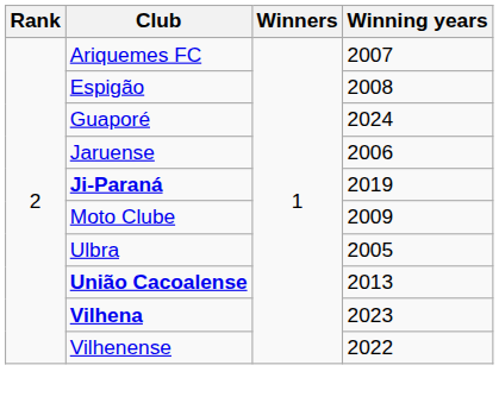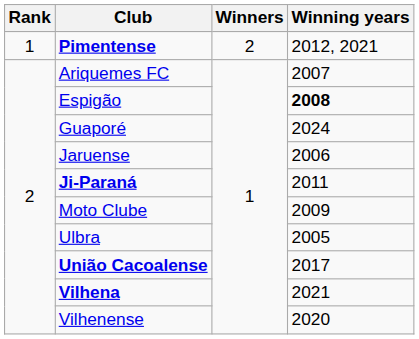+ row: 1 | Pimentense | 2 | 2012, 2021
Espigão | Winning years: normal -> bold
Ji-Paraná | Winning years: 2019 -> 2011
União Cacoalense | Winning years: 2013 -> 2017
Vilhena | Winning years: 2023 -> 2021
Vilhenense | Winning years: 2022 -> 2020
